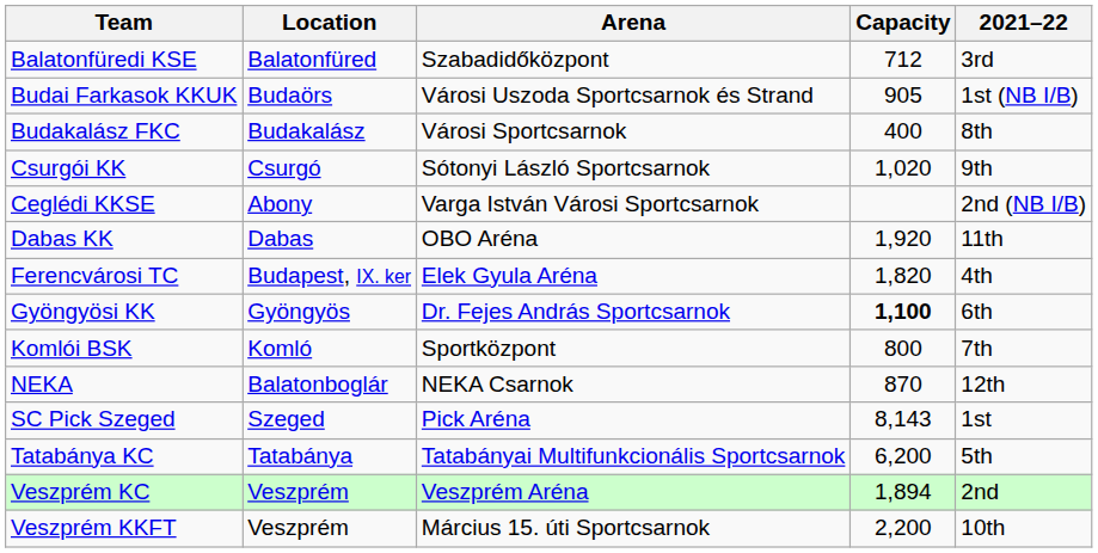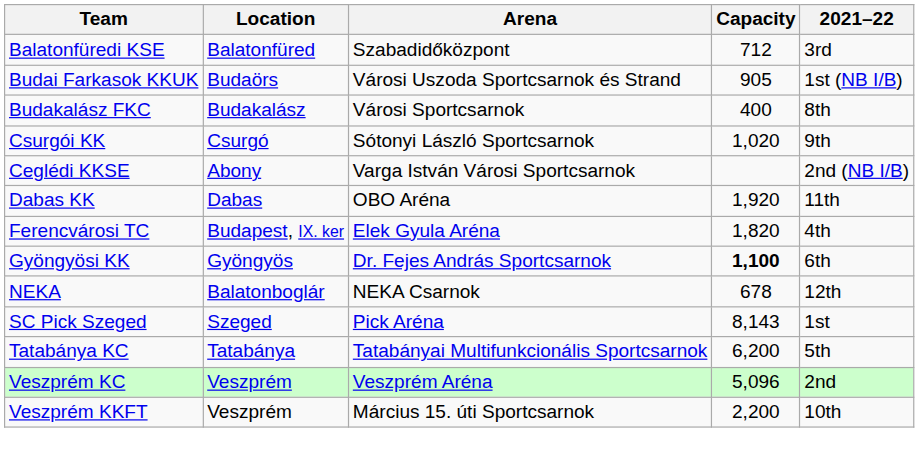- row: Komlói BSK | Komló | Sportközpont | 800 | 7th
NEKA | Capacity: 870 -> 678
Veszprém KC | Capacity: 1,894 -> 5,096
